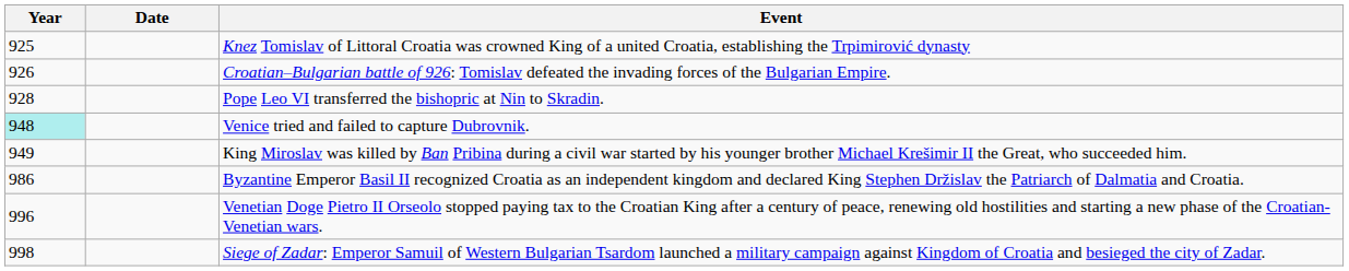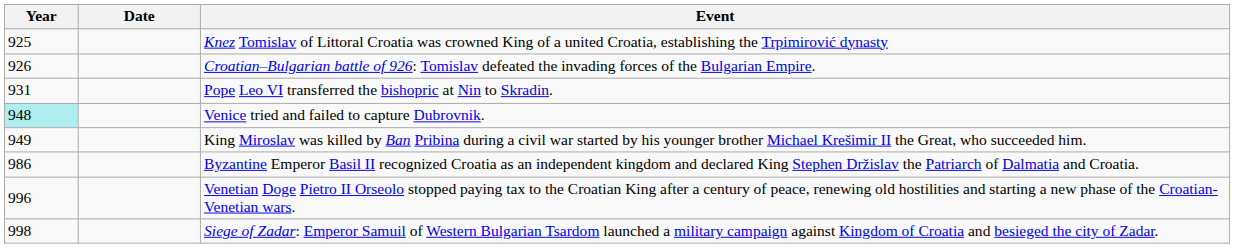Pope Leo VI transferred the bishopric at Nin to Skradin. | Year: 928 -> 931
